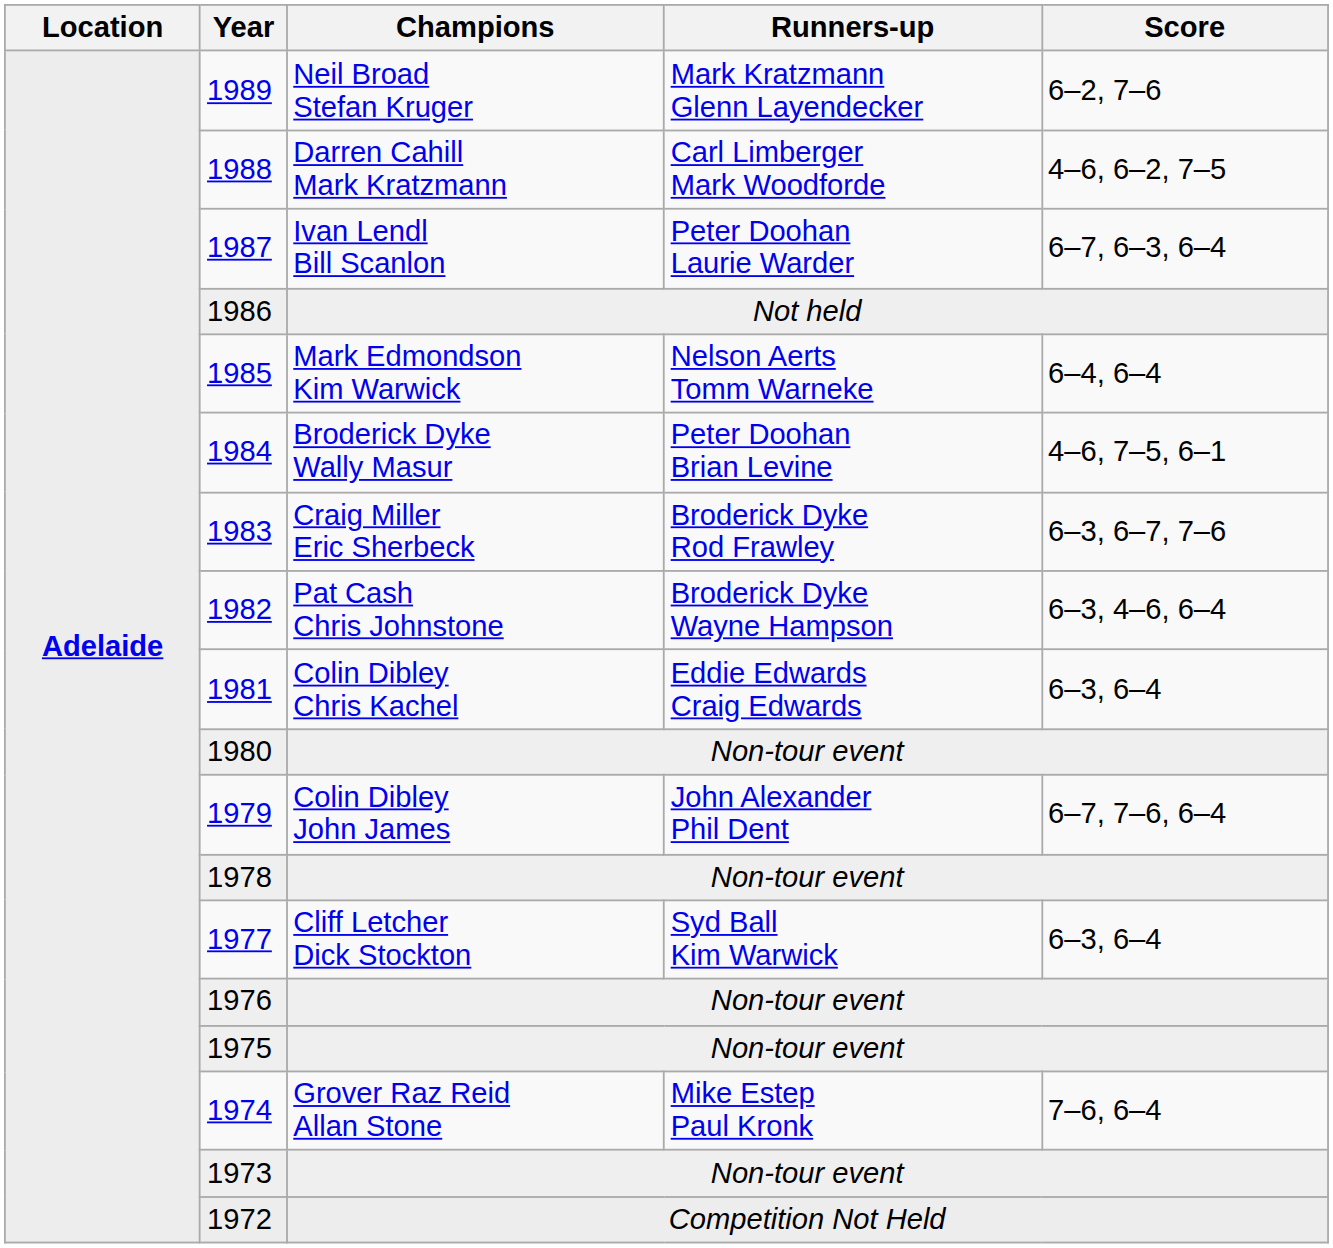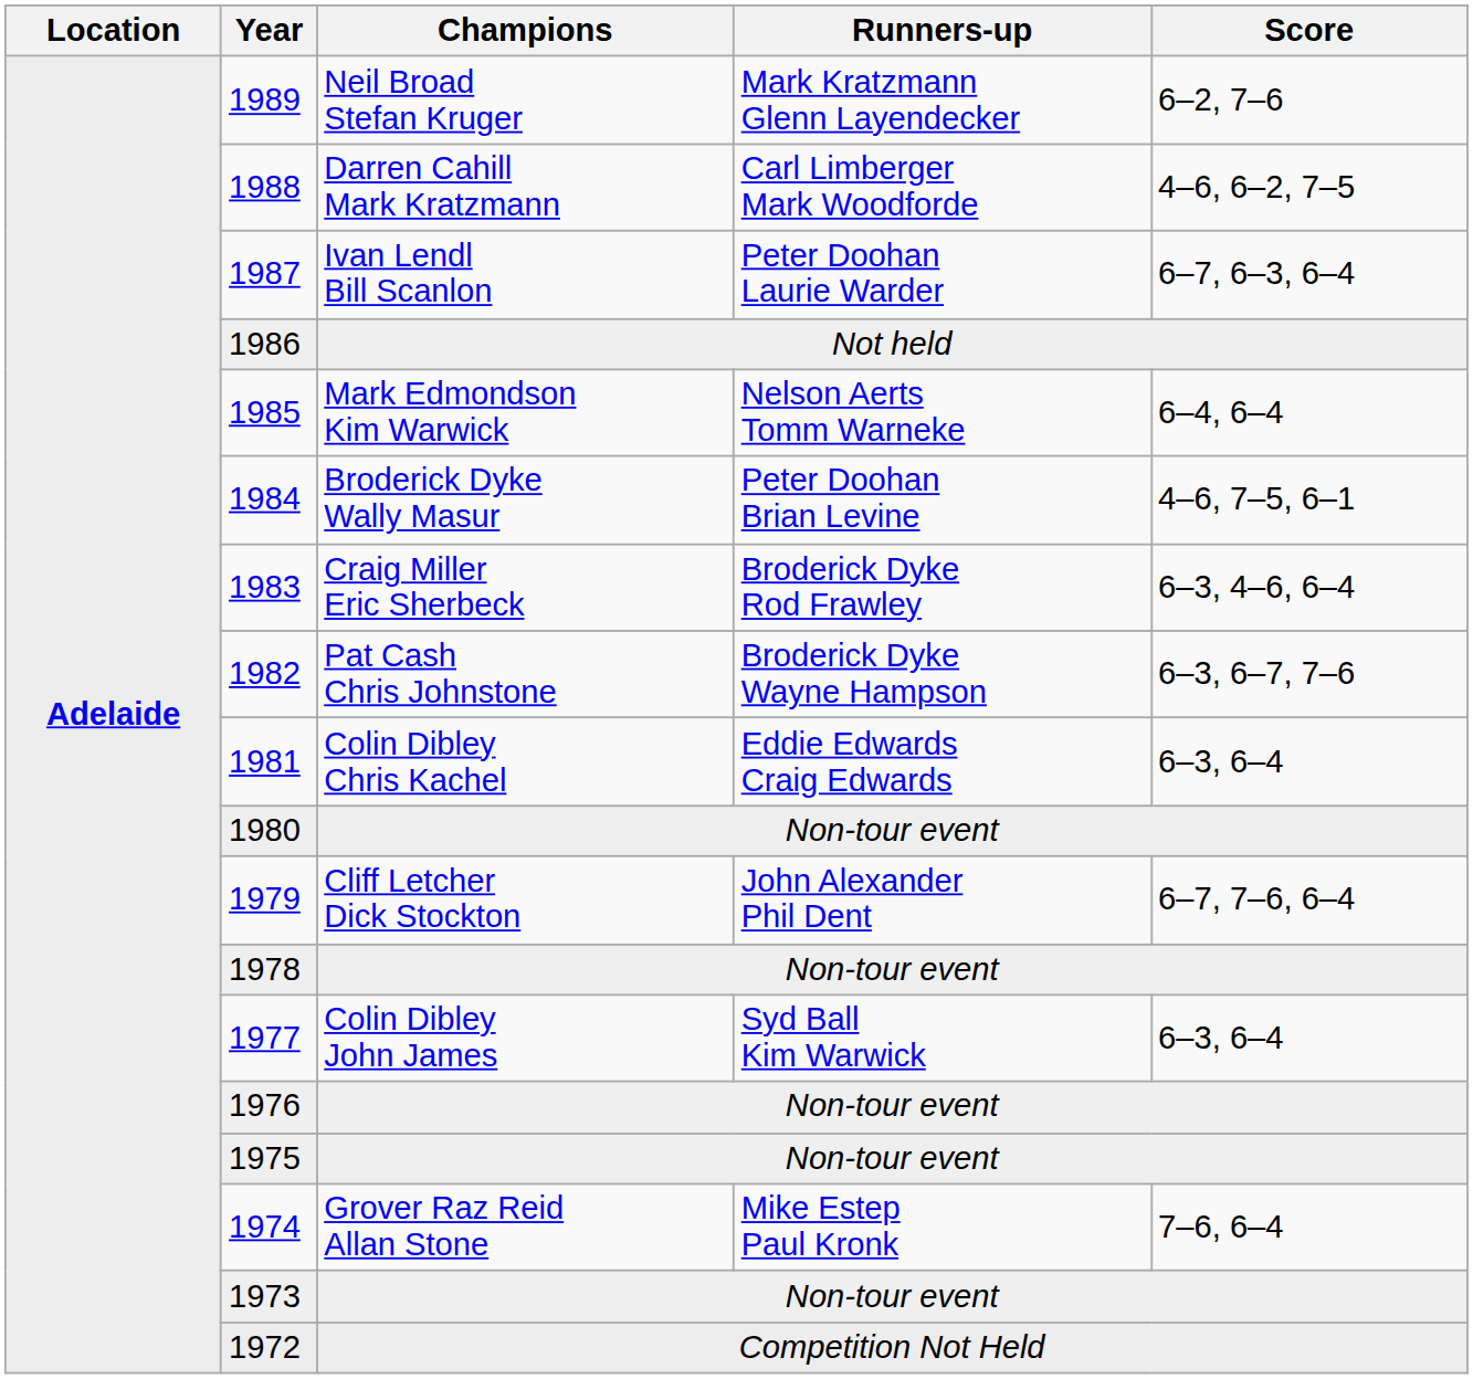1983 | Score: 6–3, 6–7, 7–6 -> 6–3, 4–6, 6–4
1982 | Score: 6–3, 4–6, 6–4 -> 6–3, 6–7, 7–6
1979 | Champions: Colin Dibley John James -> Cliff Letcher Dick Stockton
1977 | Champions: Cliff Letcher Dick Stockton -> Colin Dibley John James
